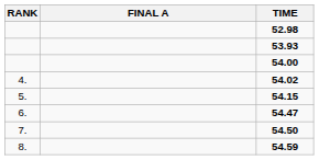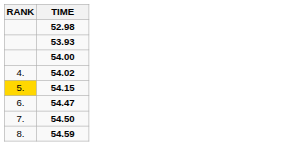- column: FINAL A
54.15 | RANK: no background -> gold background
